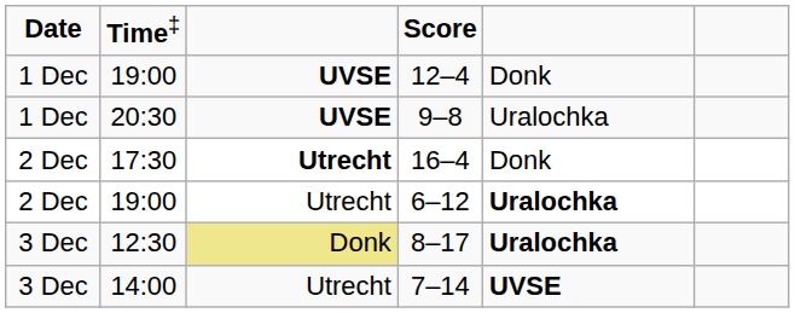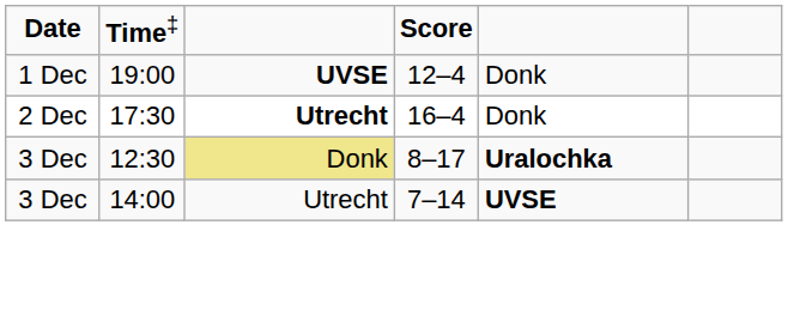- row: 1 Dec | 20:30 | UVSE | 9–8 | Uralochka
- row: 2 Dec | 19:00 | Utrecht | 6–12 | Uralochka
